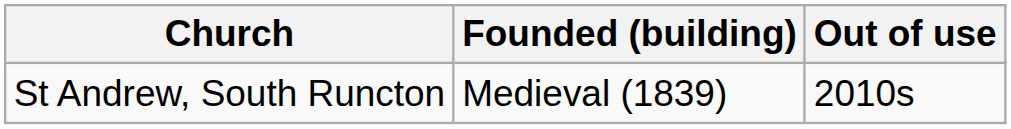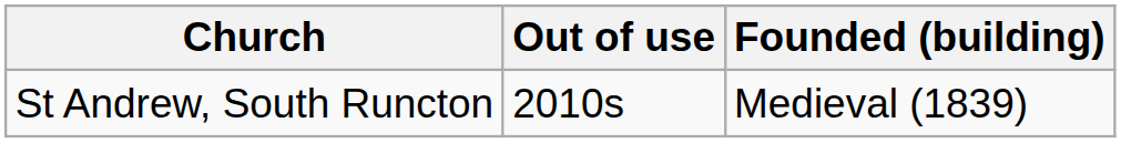columns swapped: Founded (building) <-> Out of use
